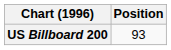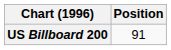US Billboard 200 | Position: 93 -> 91
